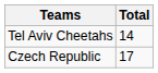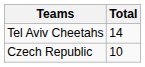Czech Republic | Total: 17 -> 10
